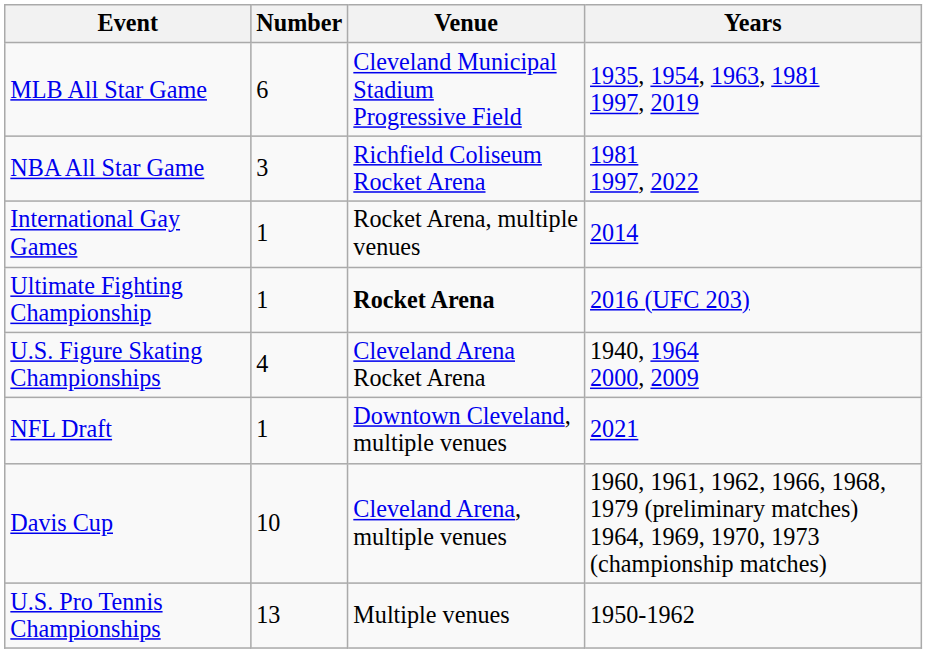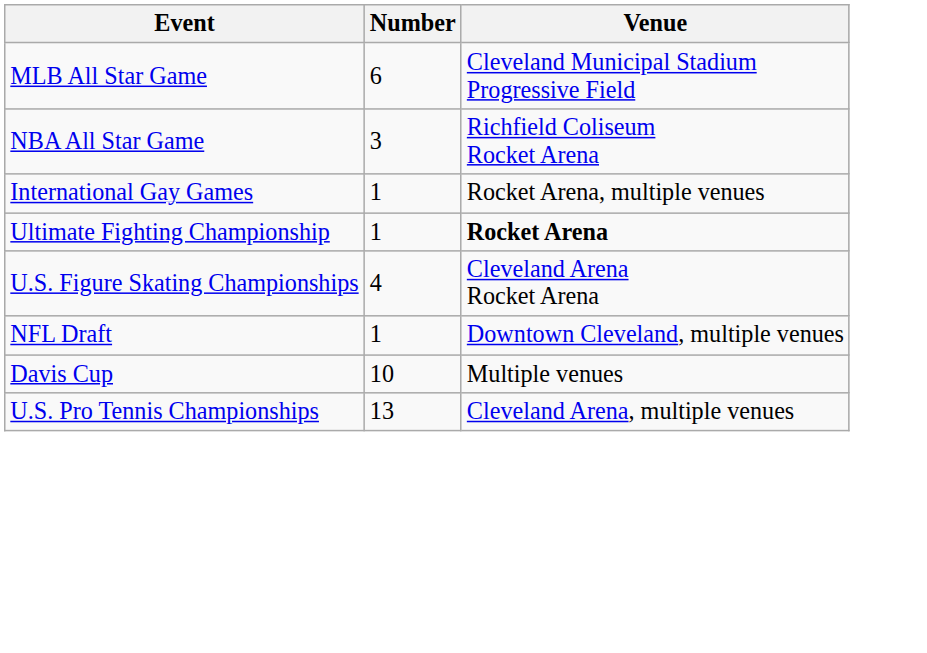- column: Years | 1935, 1954, 1963, 1981 1997, 2019 | 1981 1997, 2022 | 2014 | 2016 (UFC 203) | 1940, 1964 2000, 2009 | 2021 | 1960, 1961, 1962, 1966, 1968, 1979 (preliminary matches) 1964, 1969, 1970, 1973 (championship matches) | 1950-1962
Davis Cup | Venue: Cleveland Arena, multiple venues -> Multiple venues
U.S. Pro Tennis Championships | Venue: Multiple venues -> Cleveland Arena, multiple venues
